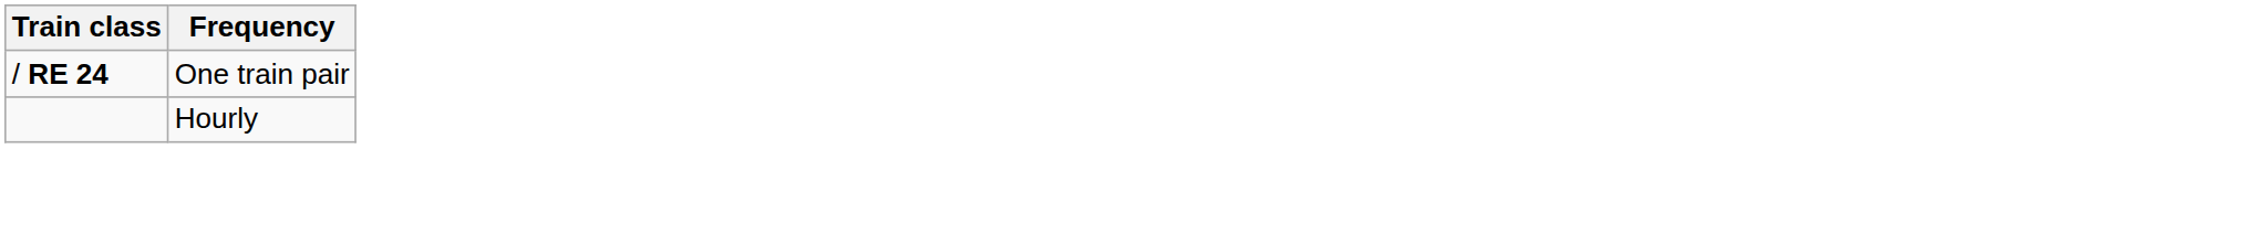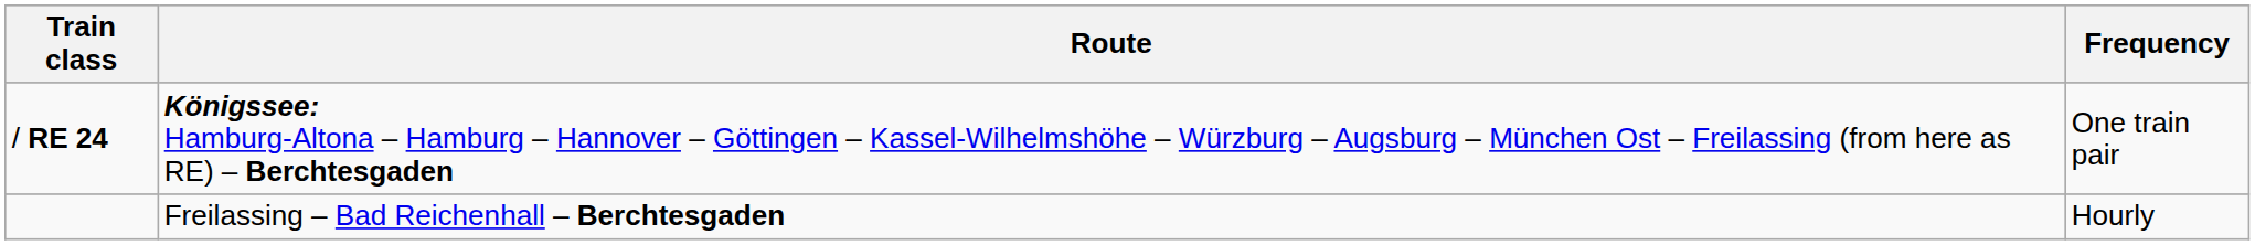+ column: Route | Königssee: Hamburg-Altona – Hamburg – Hannover – Göttingen – Kassel-Wilhelmshöhe – Würzburg – Augsburg – München Ost – Freilassing (from here as RE) – Berchtesgaden | Freilassing – Bad Reichenhall – Berchtesgaden
